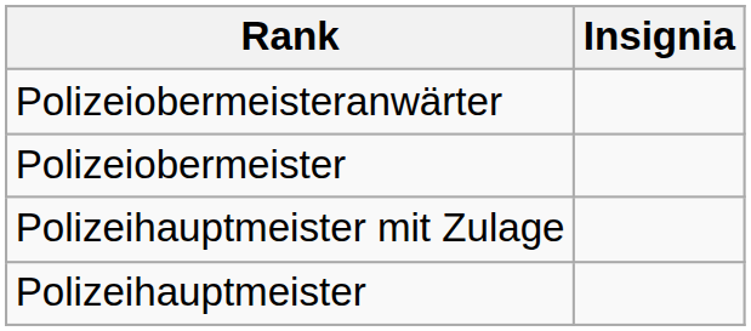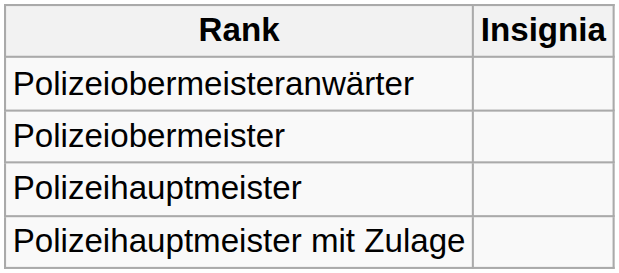rows swapped: Polizeihauptmeister <-> Polizeihauptmeister mit Zulage
